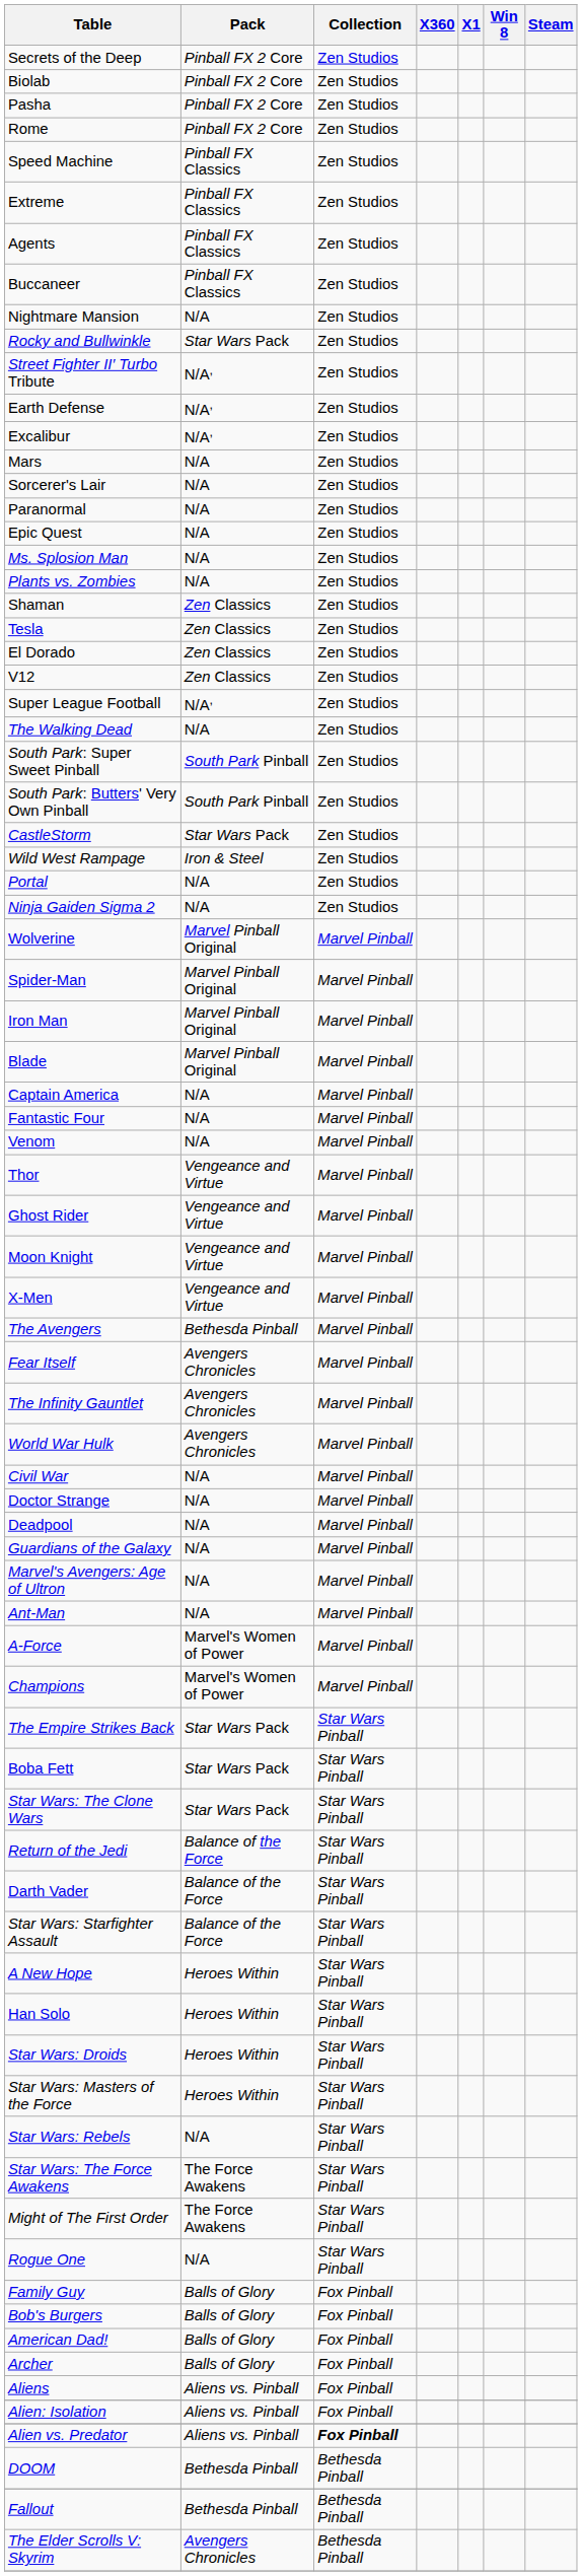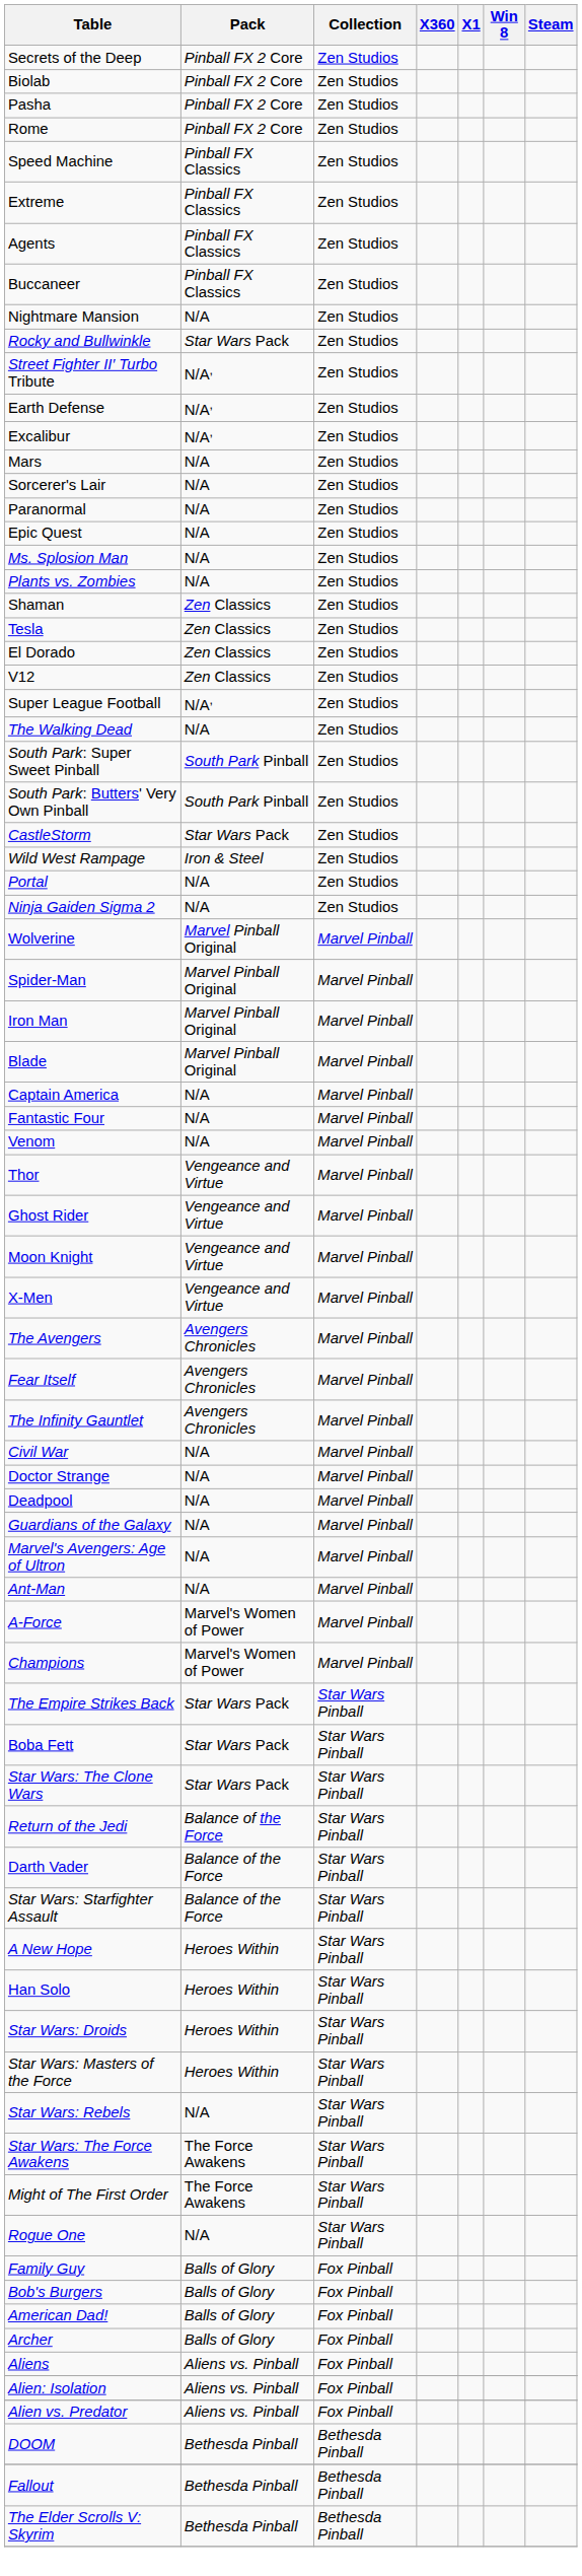The Avengers | Pack: Bethesda Pinball -> Avengers Chronicles
- row: World War Hulk | Avengers Chronicles | Marvel Pinball
Alien vs. Predator | Collection: bold -> normal
The Elder Scrolls V: Skyrim | Pack: Avengers Chronicles -> Bethesda Pinball
